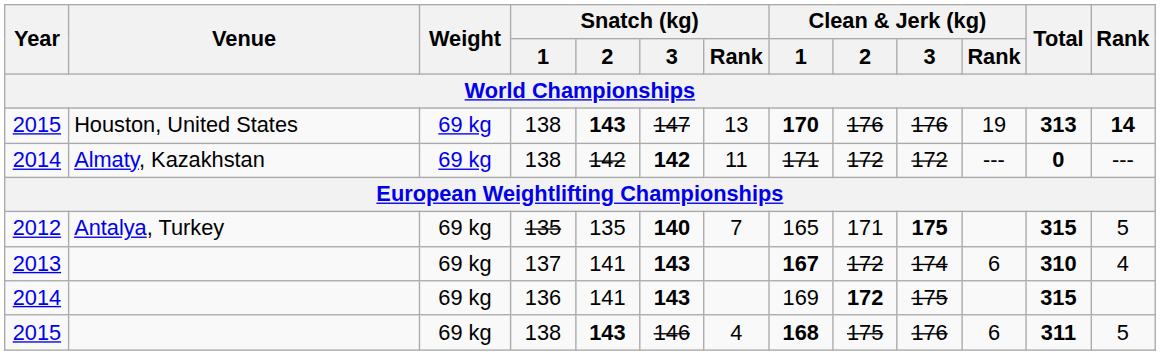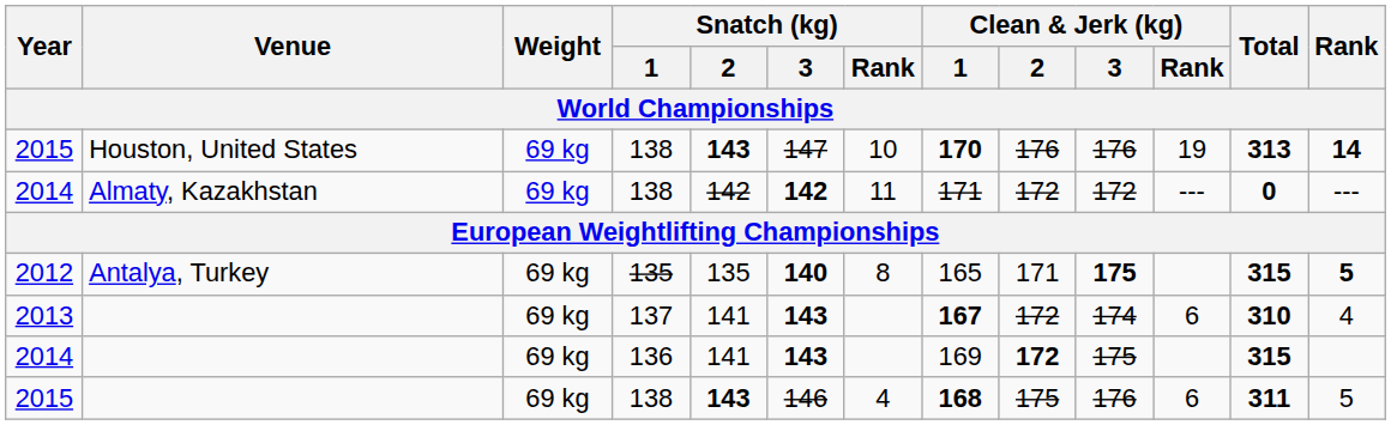2015 / Houston, United States | Snatch (kg) / Rank: 13 -> 10
2012 | Snatch (kg) / Rank: 7 -> 8
2012 | Rank: normal -> bold
